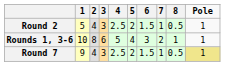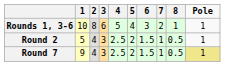rows swapped: Rounds 1, 3-6 <-> Round 2
